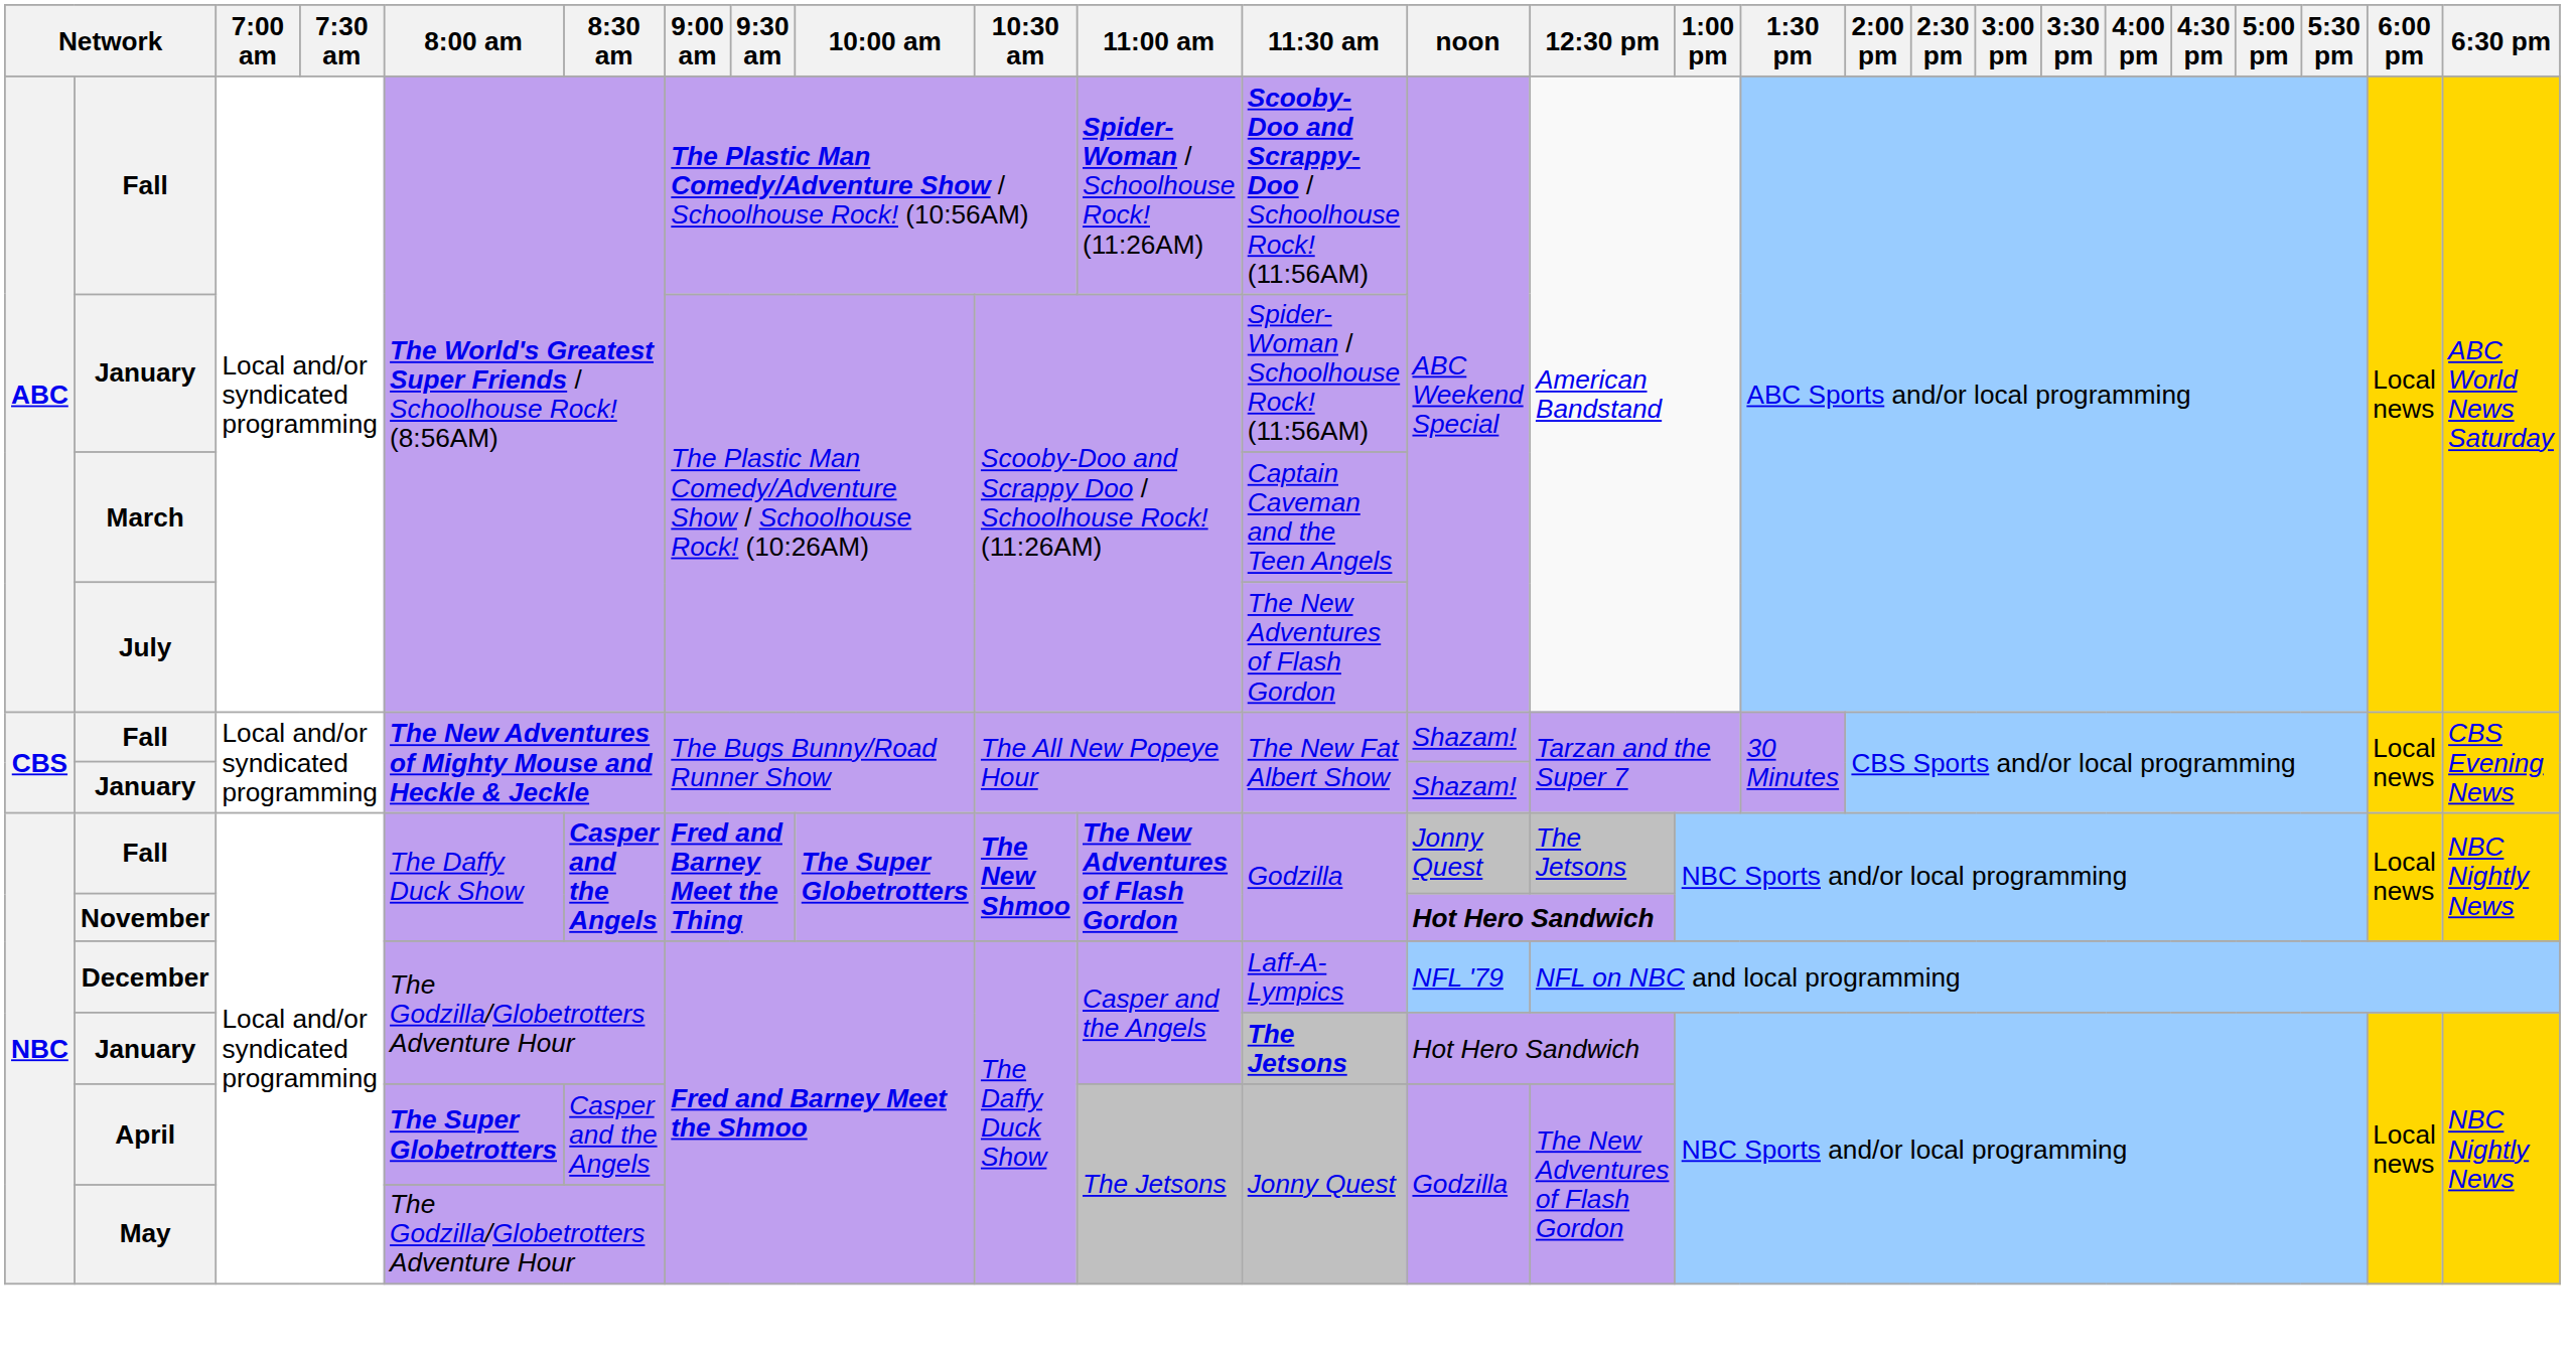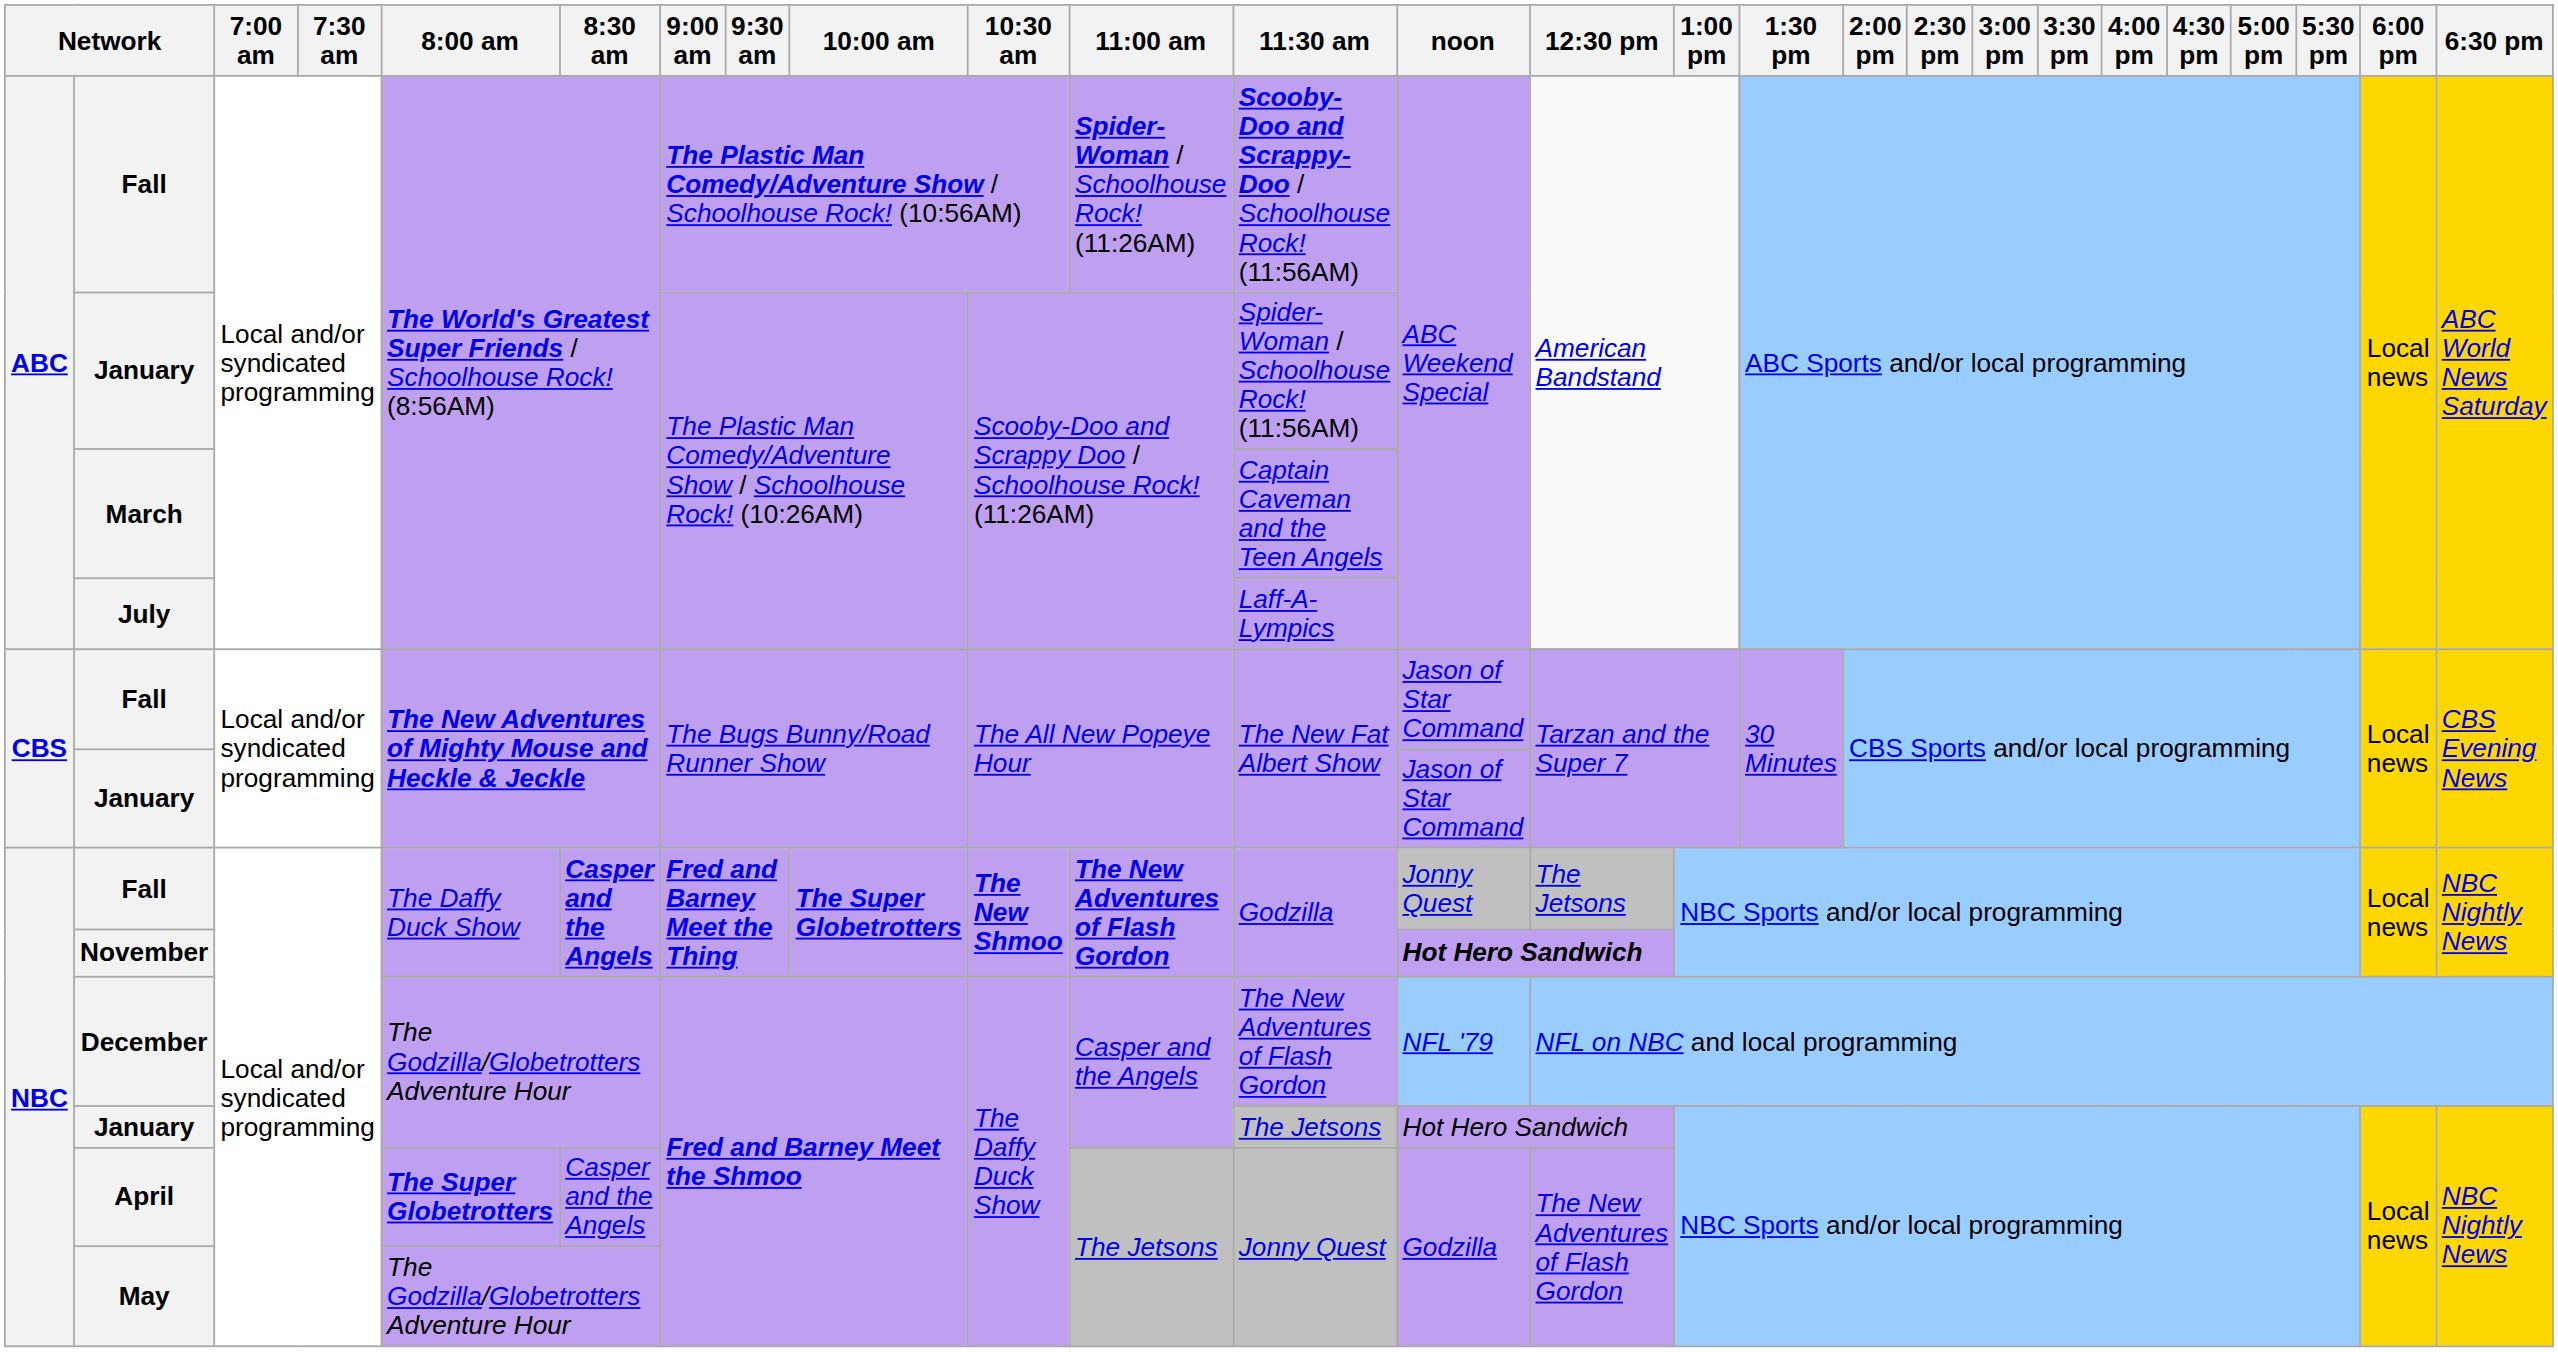July | 11:30 am: The New Adventures of Flash Gordon -> Laff-A-Lympics
CBS / Fall | noon: Shazam! -> Jason of Star Command
CBS / January | noon: Shazam! -> Jason of Star Command
December | 11:30 am: Laff-A-Lympics -> The New Adventures of Flash Gordon
NBC / January | 11:30 am: bold -> normal
